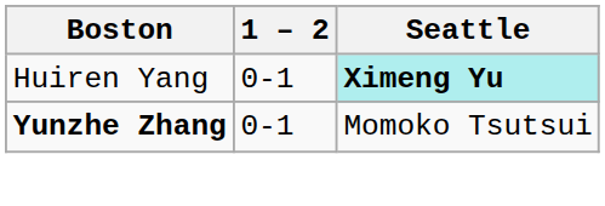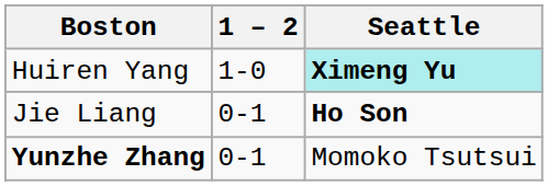Huiren Yang | 1 – 2: 0-1 -> 1-0
+ row: Jie Liang | 0-1 | Ho Son
